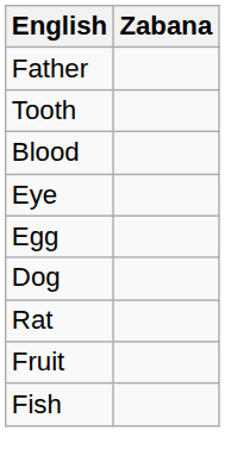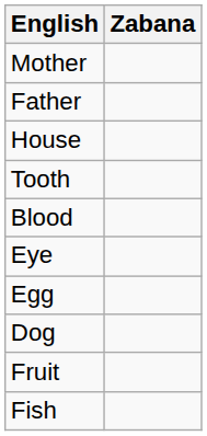+ row: Mother
+ row: House
- row: Rat
